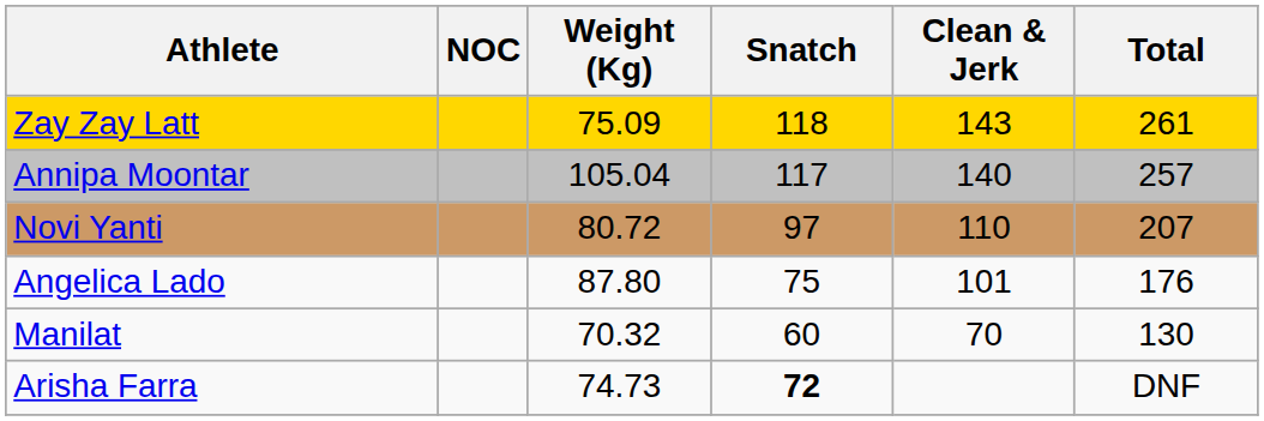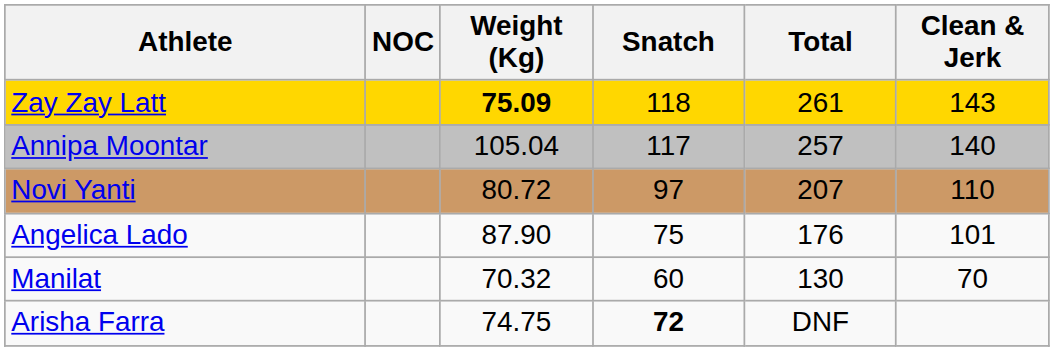columns swapped: Clean & Jerk <-> Total
Zay Zay Latt | Weight (Kg): normal -> bold
Angelica Lado | Weight (Kg): 87.80 -> 87.90
Arisha Farra | Weight (Kg): 74.73 -> 74.75
